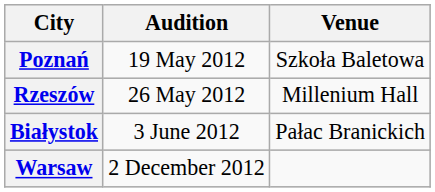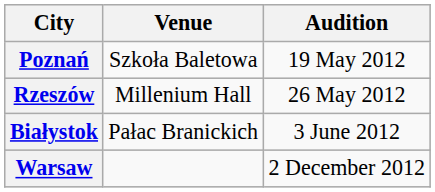columns swapped: Venue <-> Audition
